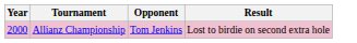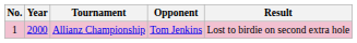+ column: No. | 1
